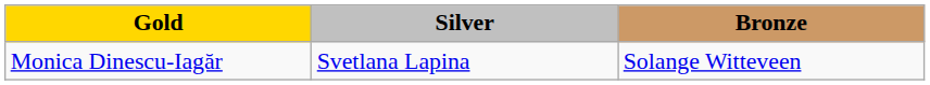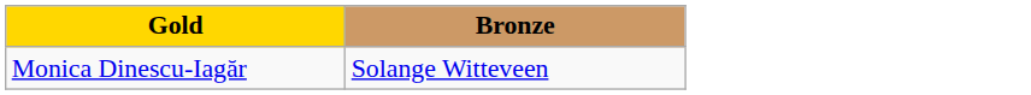- column: Silver | Svetlana Lapina
